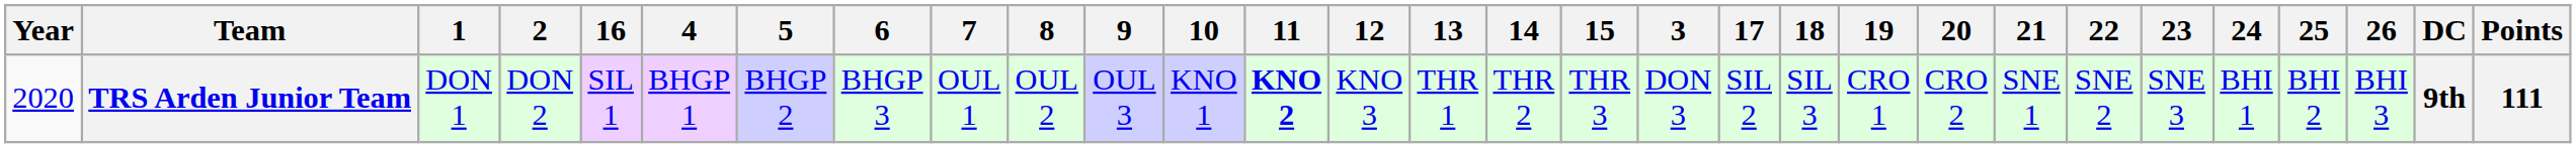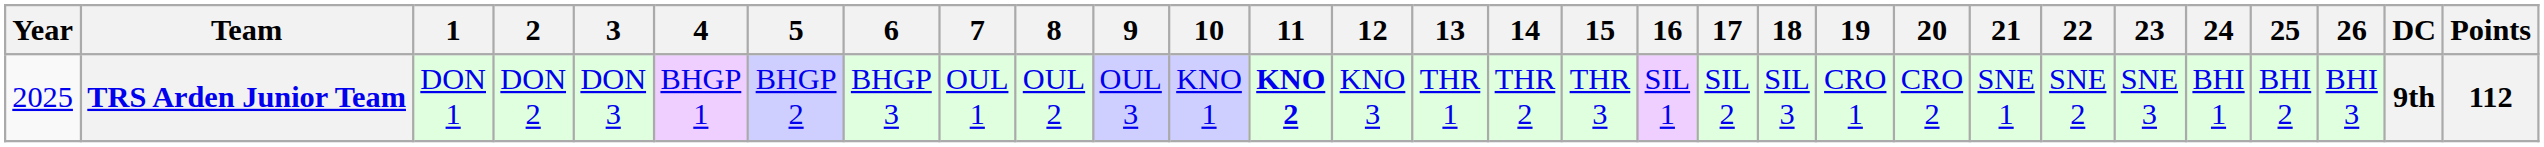columns swapped: 3 <-> 16
TRS Arden Junior Team | Year: 2020 -> 2025
TRS Arden Junior Team | Points: 111 -> 112
